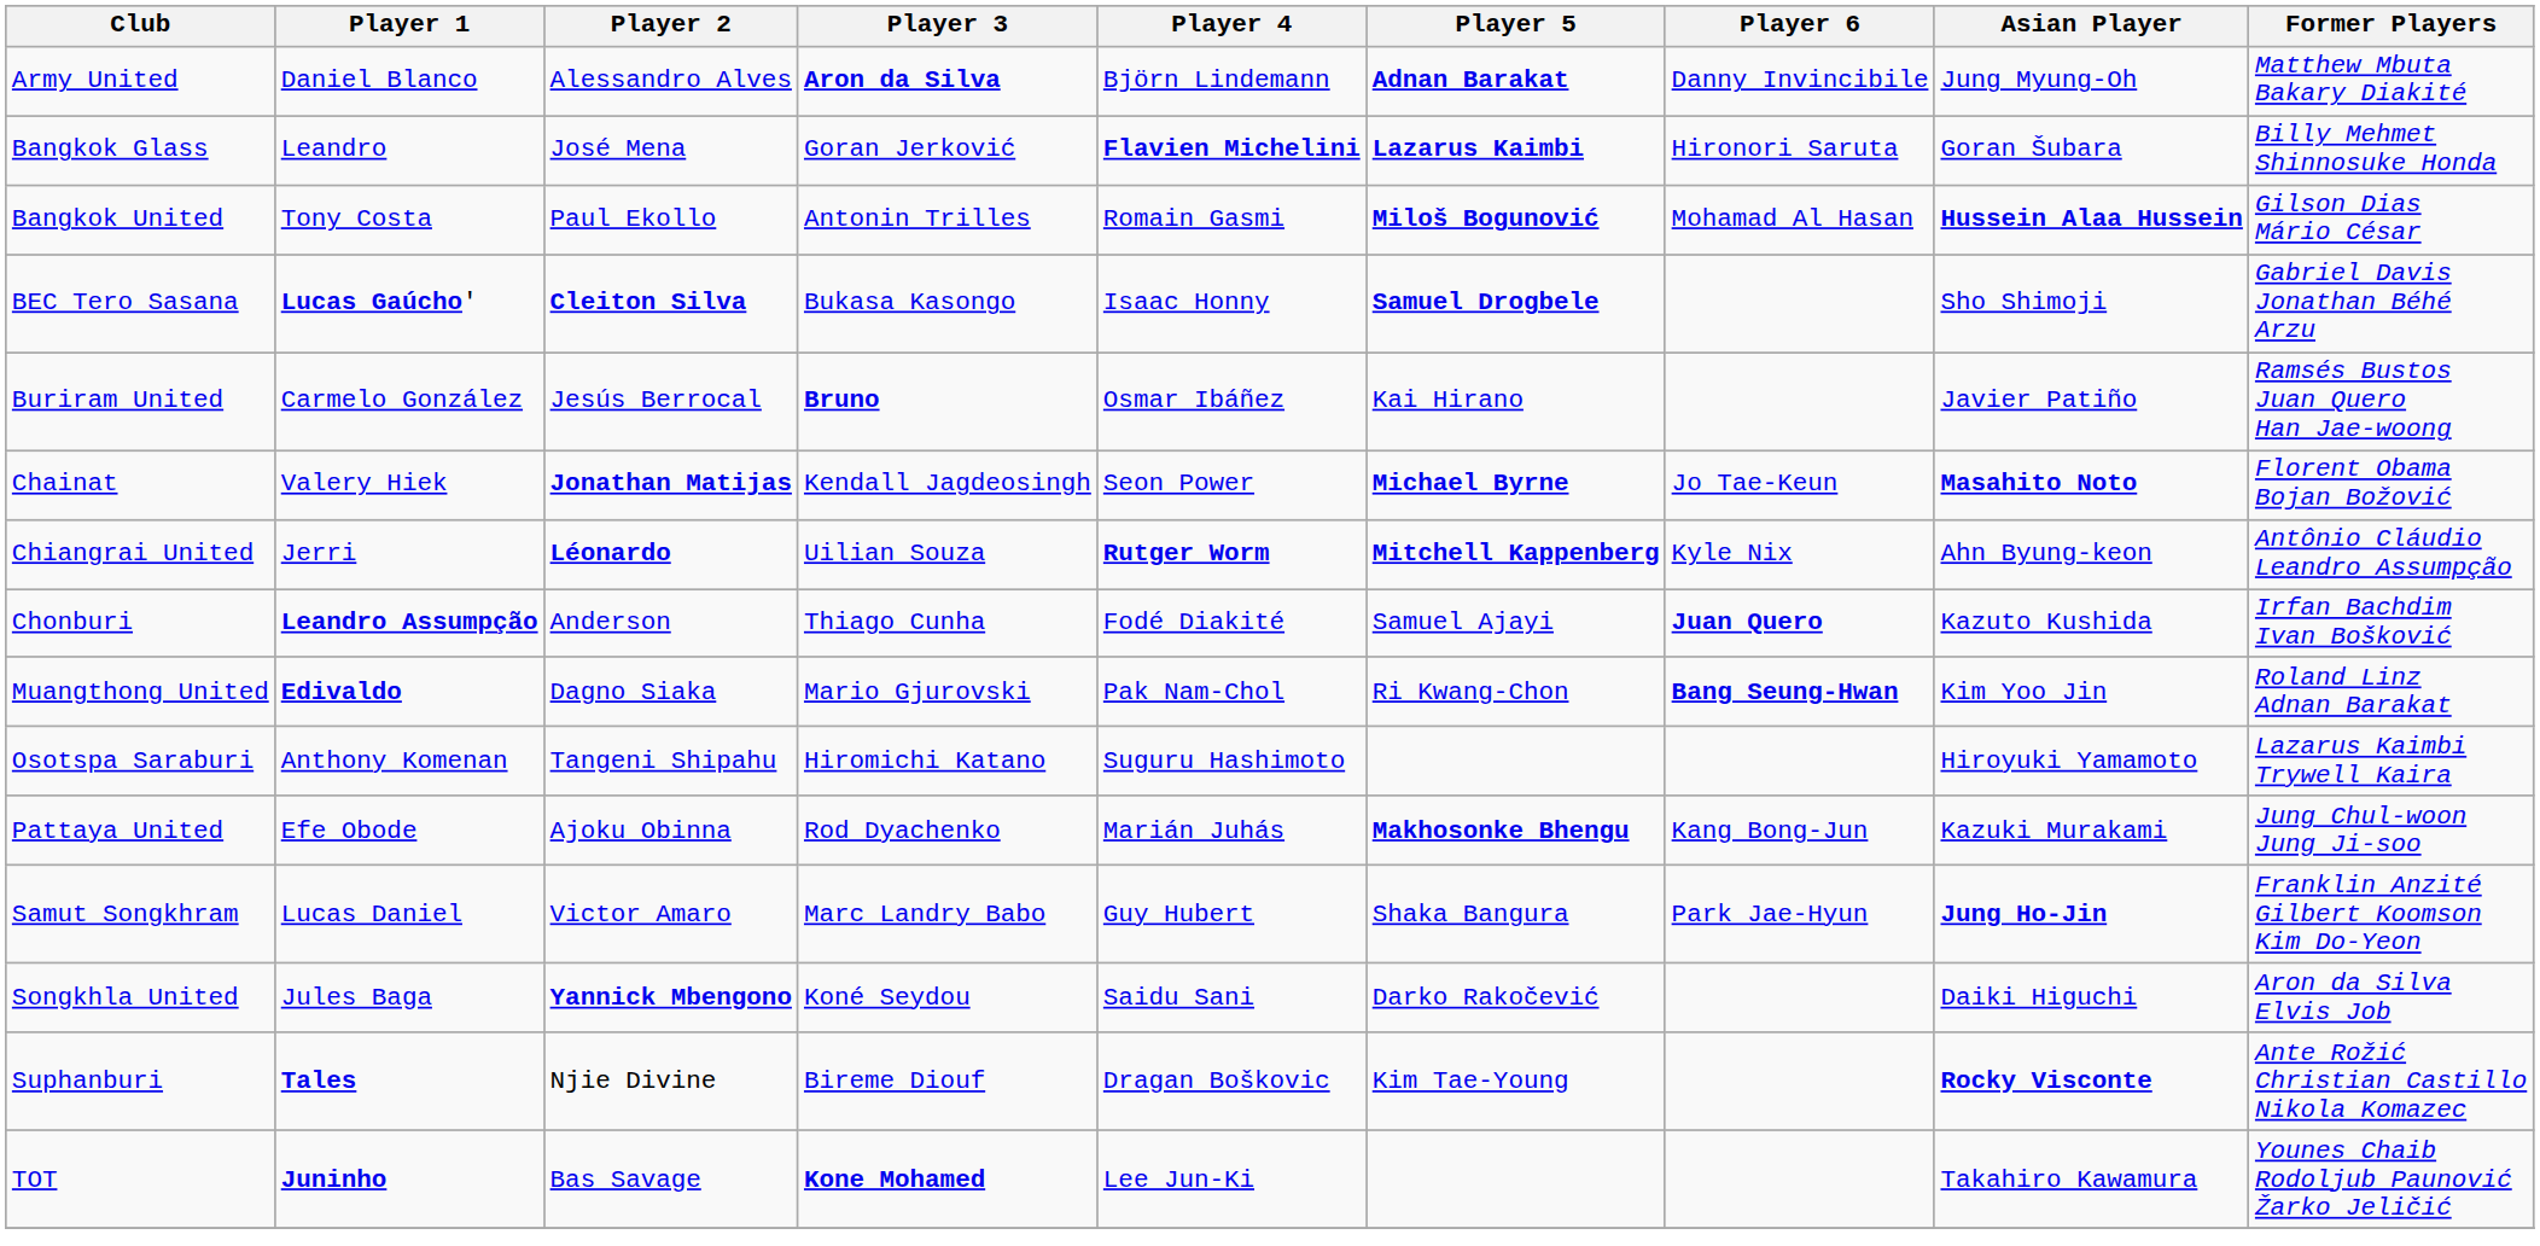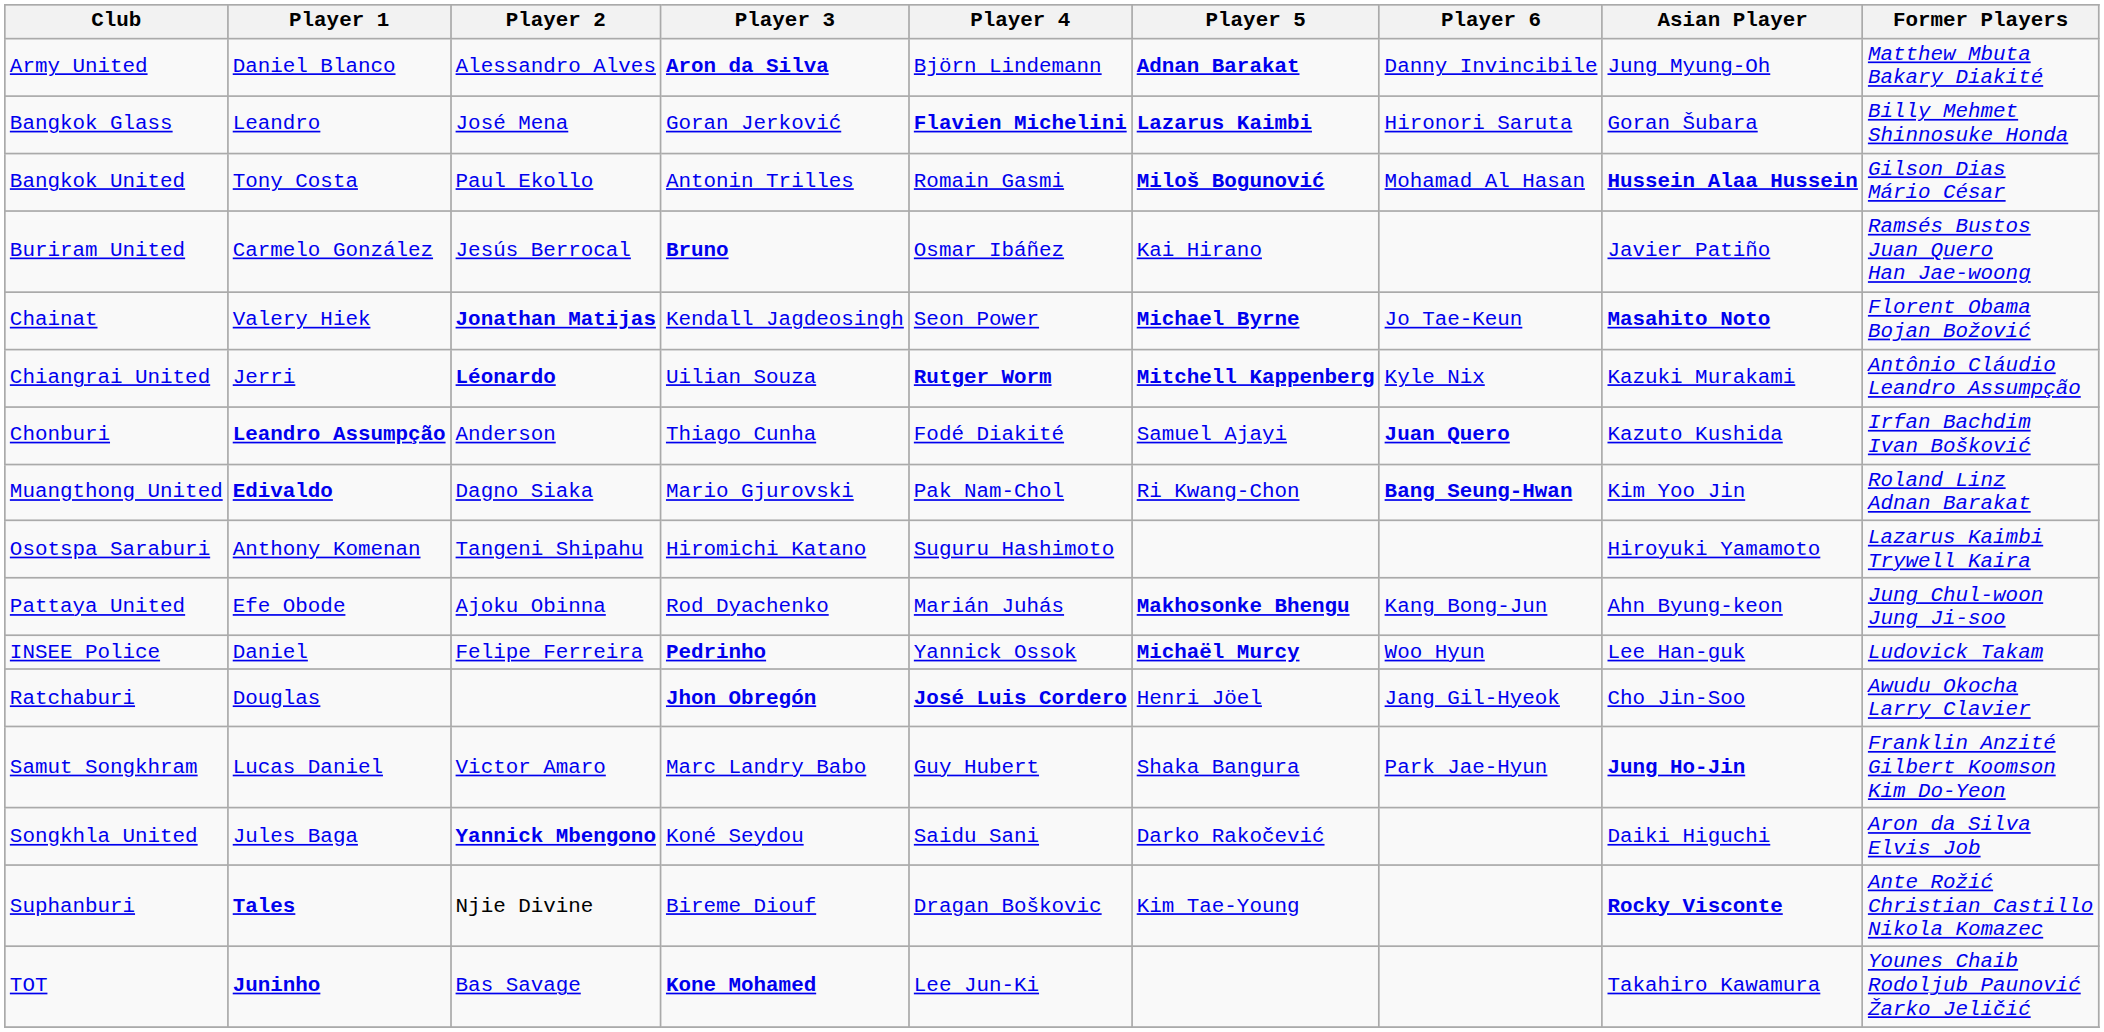- row: BEC Tero Sasana | Lucas Gaúcho' | Cleiton Silva | Bukasa Kasongo | Isaac Honny | Samuel Drogbele | Sho Shimoji | Gabriel Davis Jonathan Béhé Arzu
Chiangrai United | Asian Player: Ahn Byung-keon -> Kazuki Murakami
Pattaya United | Asian Player: Kazuki Murakami -> Ahn Byung-keon
+ row: INSEE Police | Daniel | Felipe Ferreira | Pedrinho | Yannick Ossok | Michaël Murcy | Woo Hyun | Lee Han-guk | Ludovick Takam
+ row: Ratchaburi | Douglas | Jhon Obregón | José Luis Cordero | Henri Jöel | Jang Gil-Hyeok | Cho Jin-Soo | Awudu Okocha Larry Clavier
